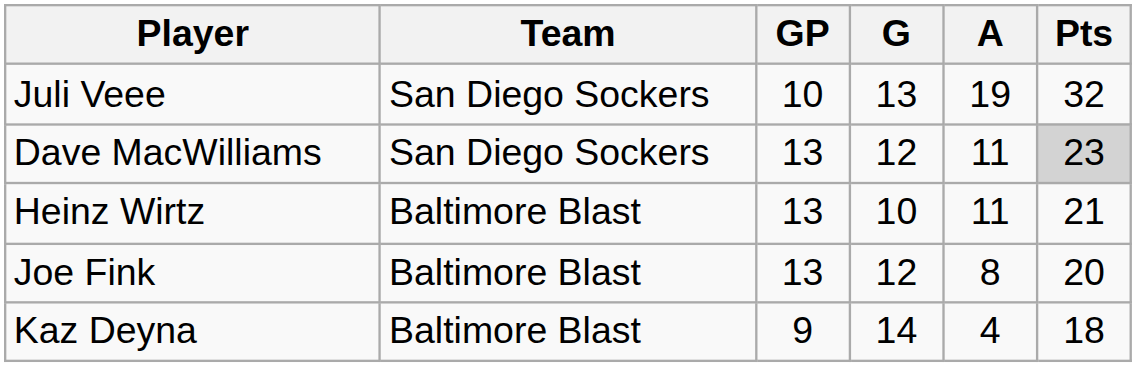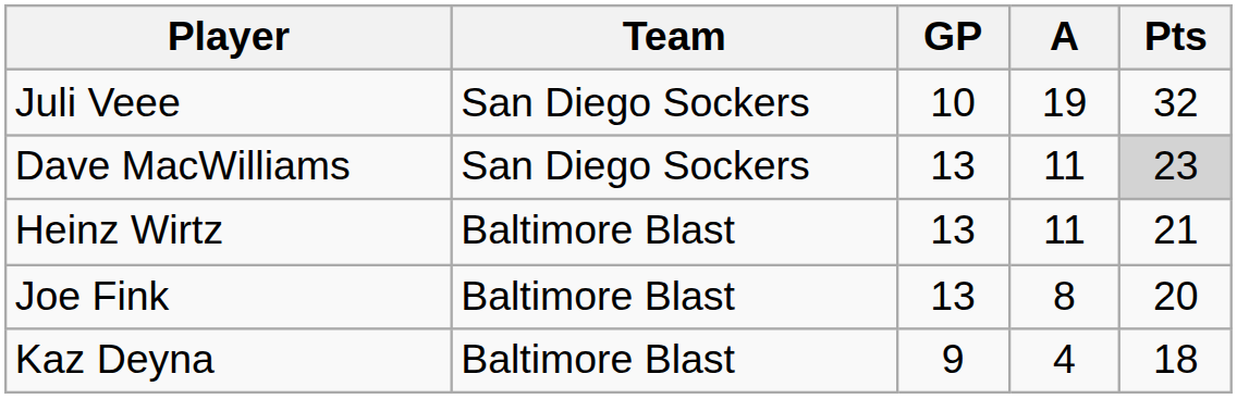- column: G | 13 | 12 | 10 | 12 | 14
